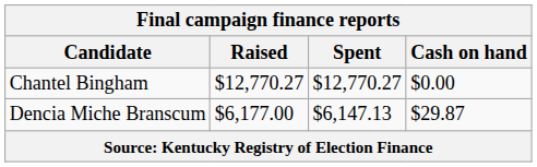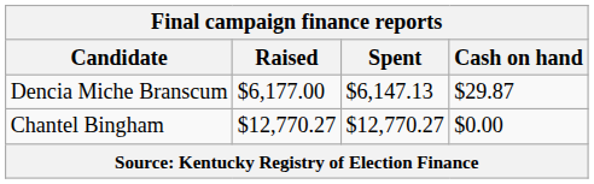rows swapped: Chantel Bingham <-> Dencia Miche Branscum
